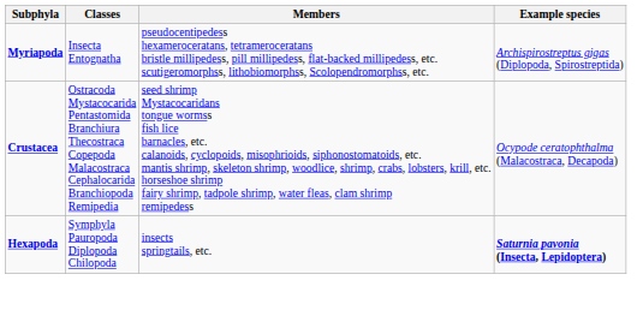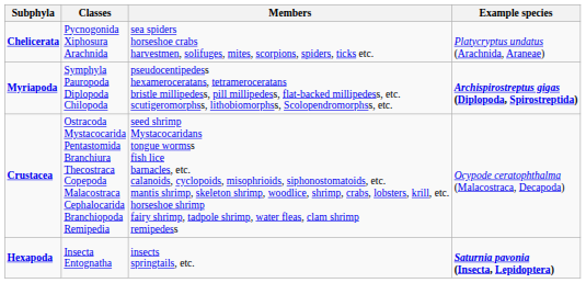+ row: Chelicerata | Pycnogonida Xiphosura Arachnida | sea spiders horseshoe crabs harvestmen, solifuges, mites, scorpions, spiders, ticks etc. | Platycryptus undatus (Arachnida, Araneae)
Myriapoda | Classes: Insecta Entognatha -> Symphyla Pauropoda Diplopoda Chilopoda
Myriapoda | Example species: normal -> bold
Hexapoda | Classes: Symphyla Pauropoda Diplopoda Chilopoda -> Insecta Entognatha
